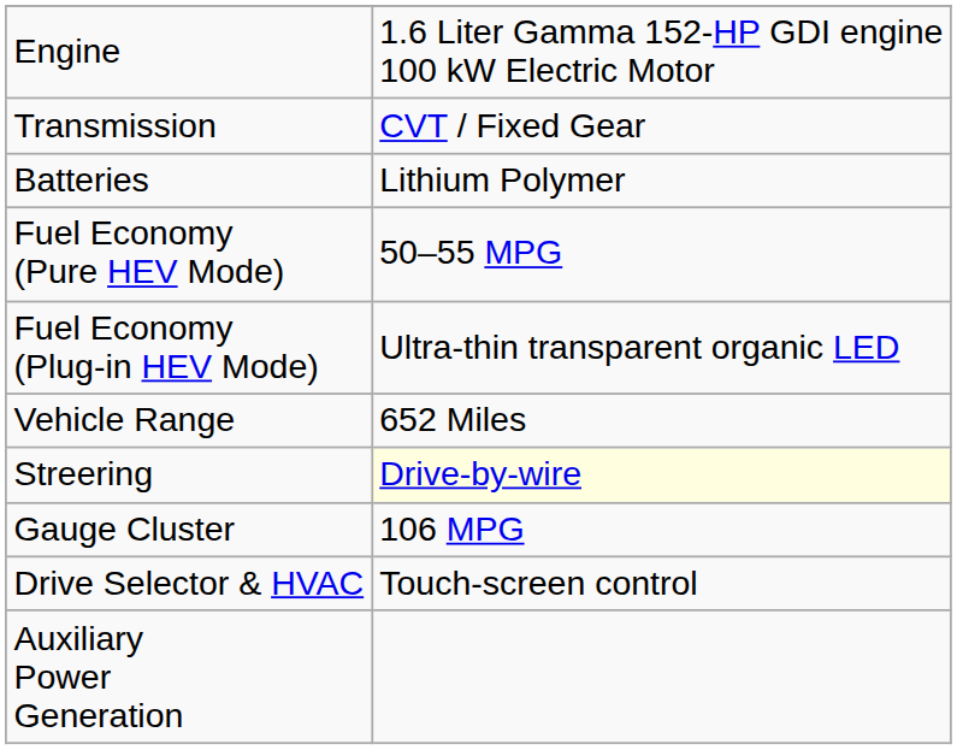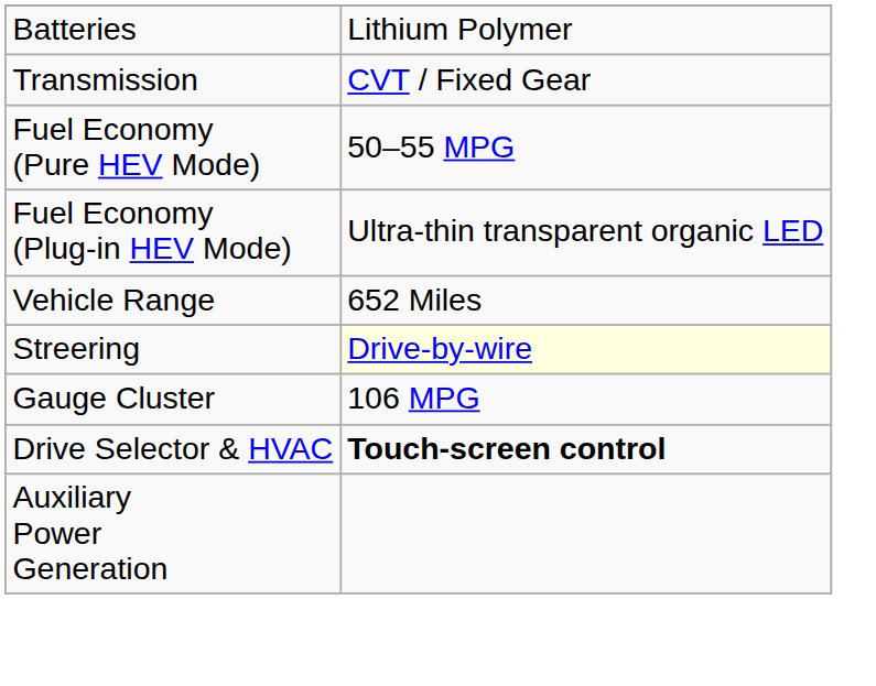- row: Engine | 1.6 Liter Gamma 152-HP GDI engine 100 kW Electric Motor
rows swapped: Transmission <-> Batteries
Drive Selector & HVAC | column 2: normal -> bold
